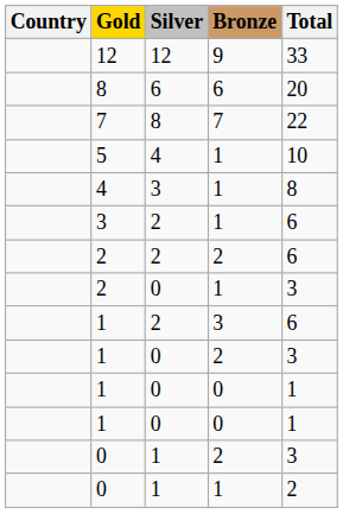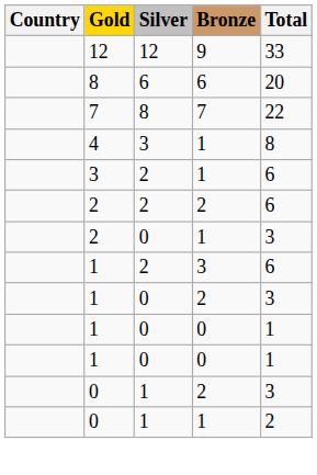- row: 5 | 4 | 1 | 10
